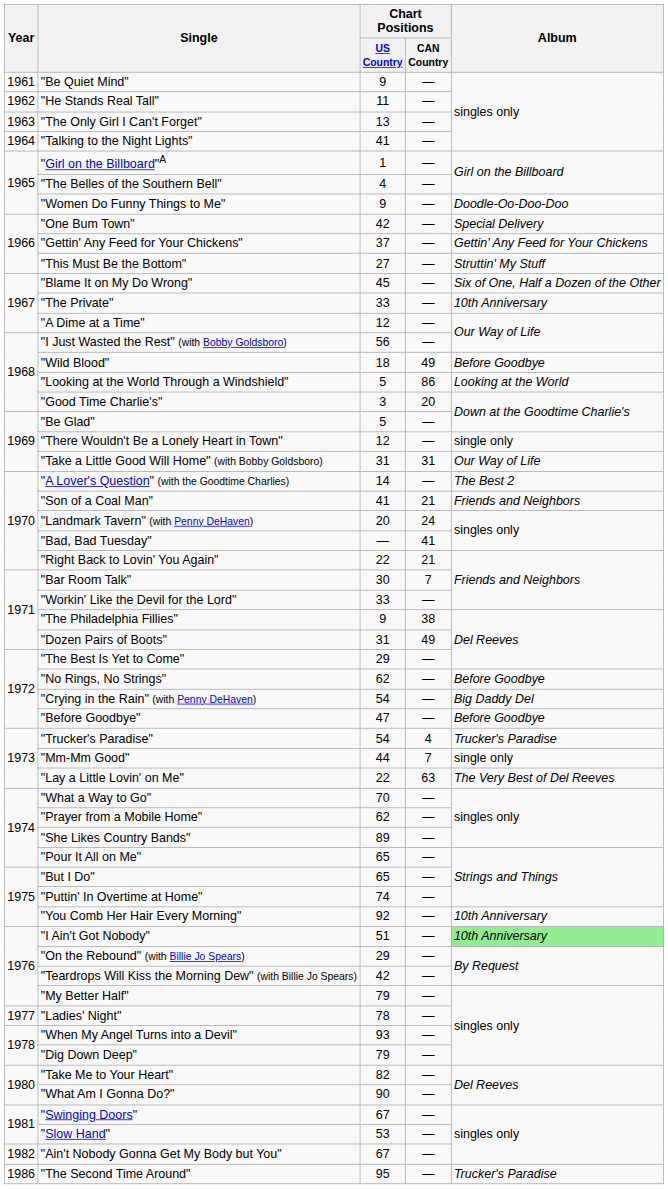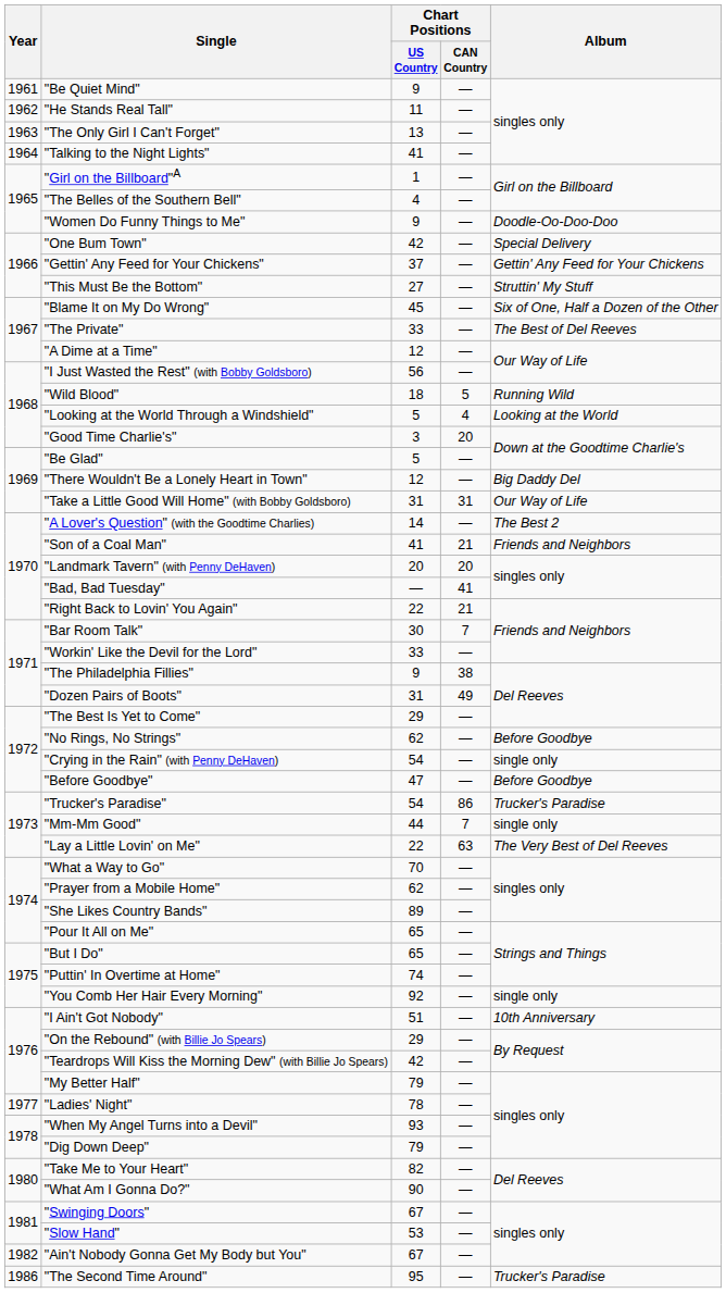"The Private" | Album: 10th Anniversary -> The Best of Del Reeves
"Wild Blood" | Chart Positions / CAN Country: 49 -> 5
"Wild Blood" | Album: Before Goodbye -> Running Wild
"Looking at the World Through a Windshield" | Chart Positions / CAN Country: 86 -> 4
"There Wouldn't Be a Lonely Heart in Town" | Album: single only -> Big Daddy Del
"Landmark Tavern" (with Penny DeHaven) | Chart Positions / CAN Country: 24 -> 20
"Crying in the Rain" (with Penny DeHaven) | Album: Big Daddy Del -> single only
"Trucker's Paradise" | Chart Positions / CAN Country: 4 -> 86
"You Comb Her Hair Every Morning" | Album: 10th Anniversary -> single only
"I Ain't Got Nobody" | Album: lightgreen background -> no background
